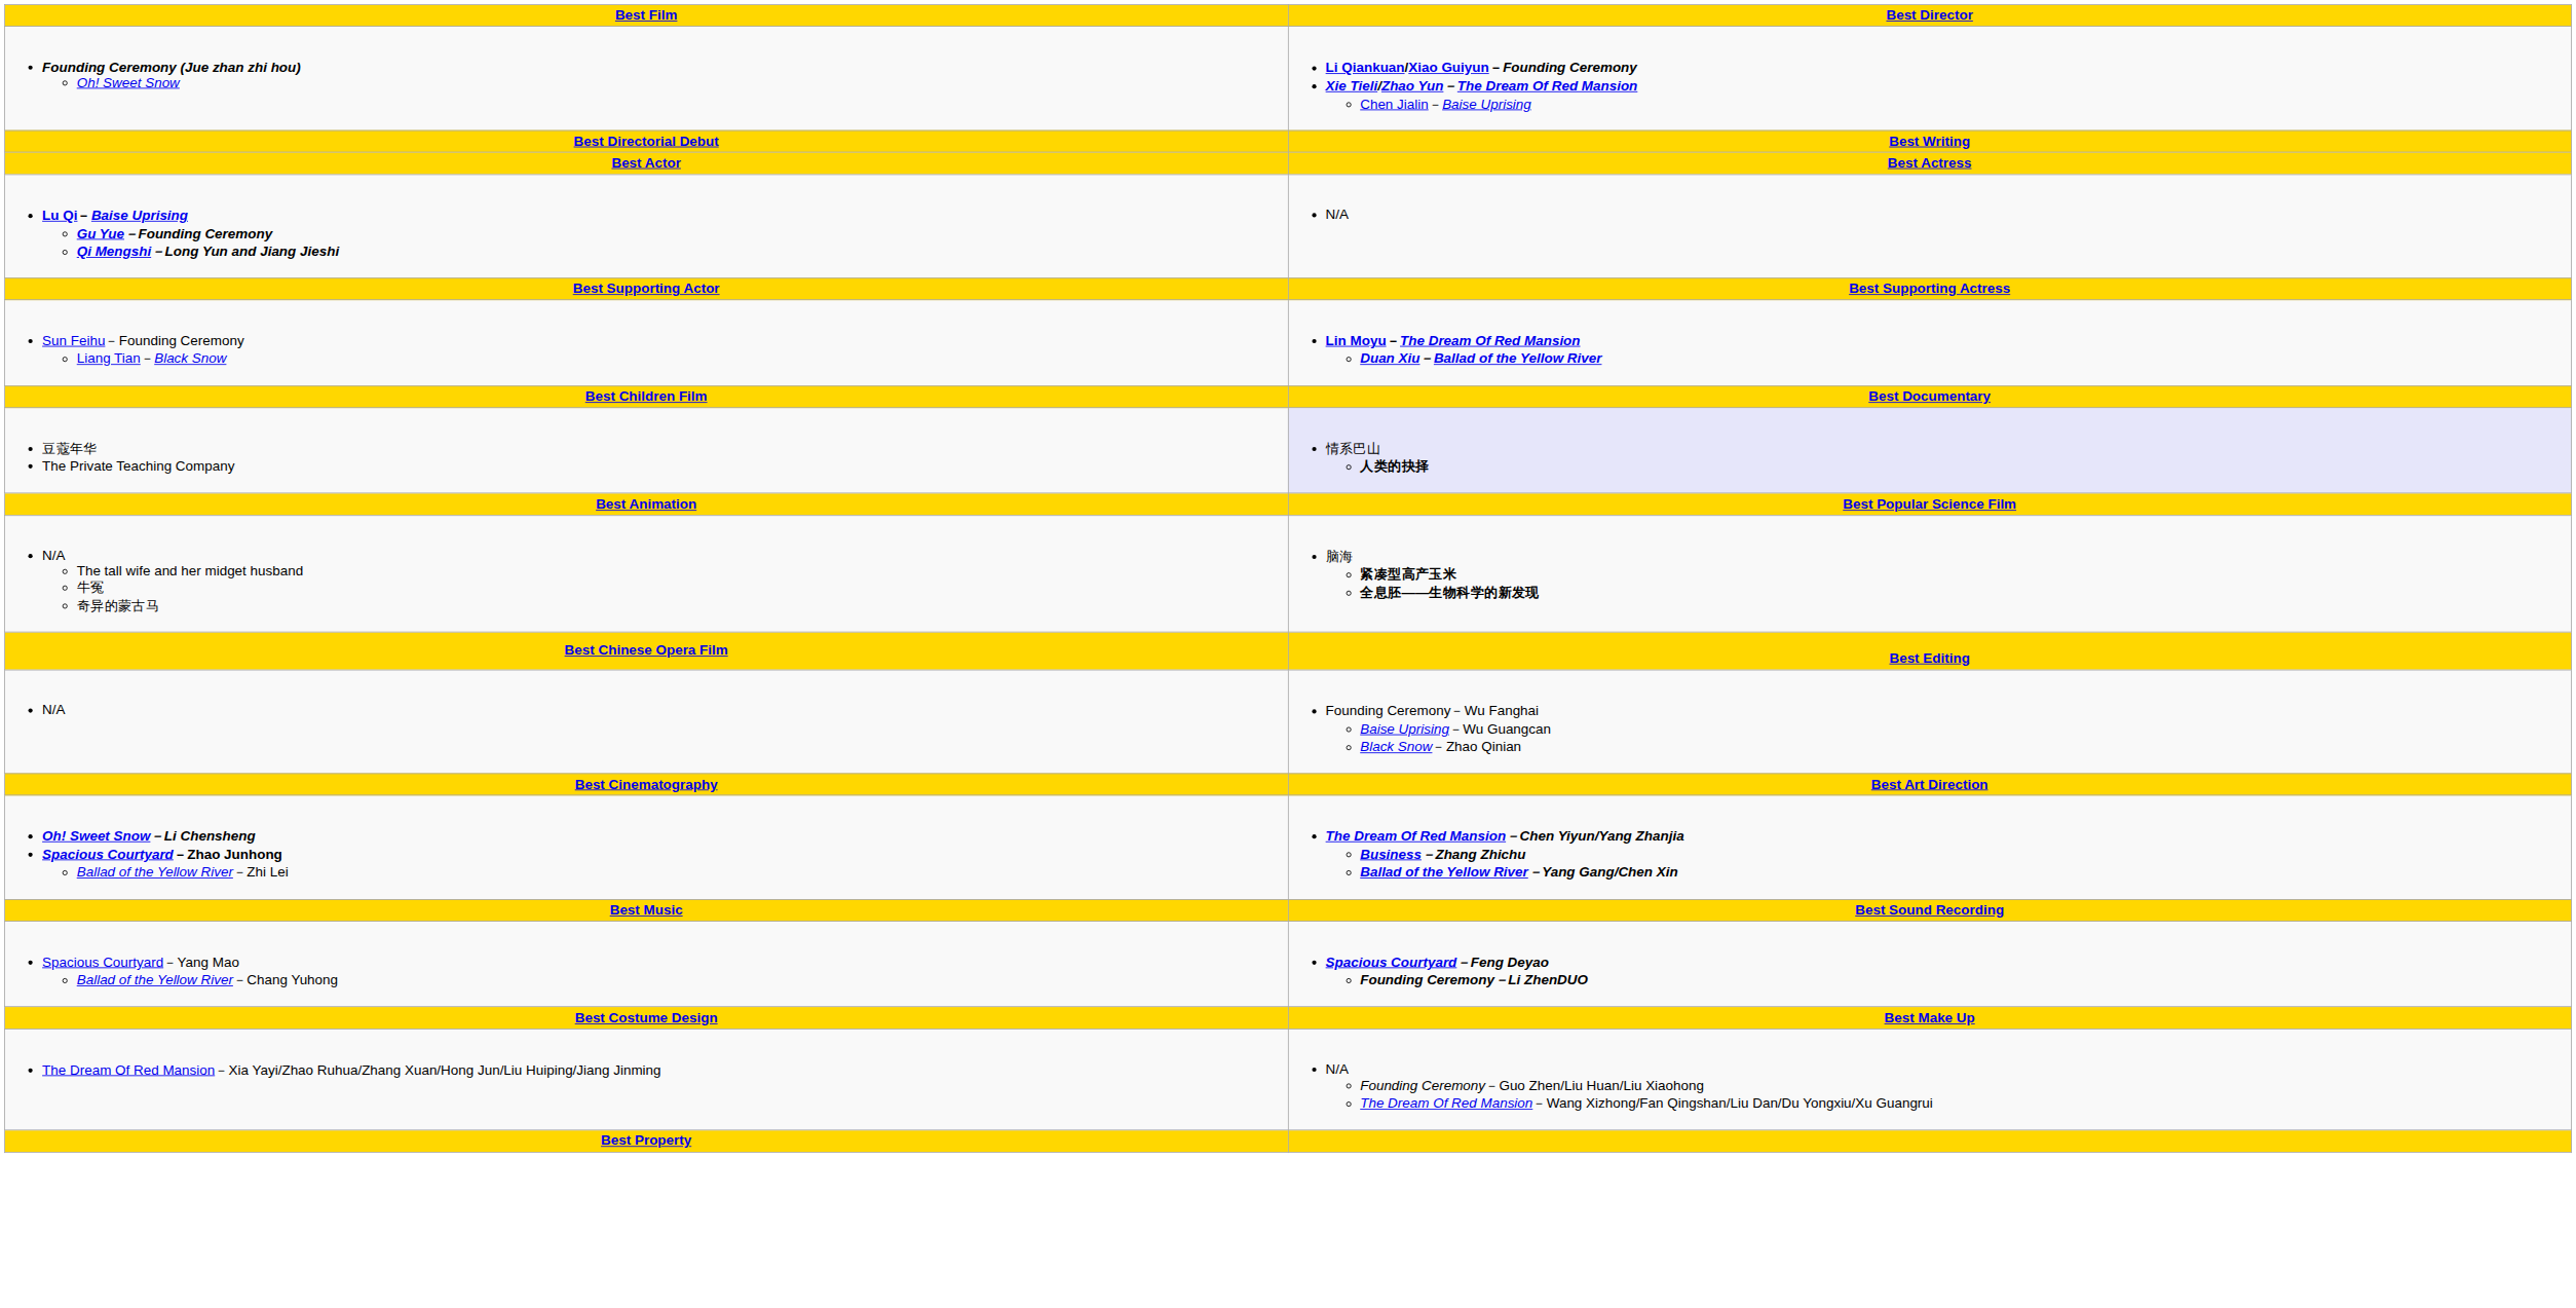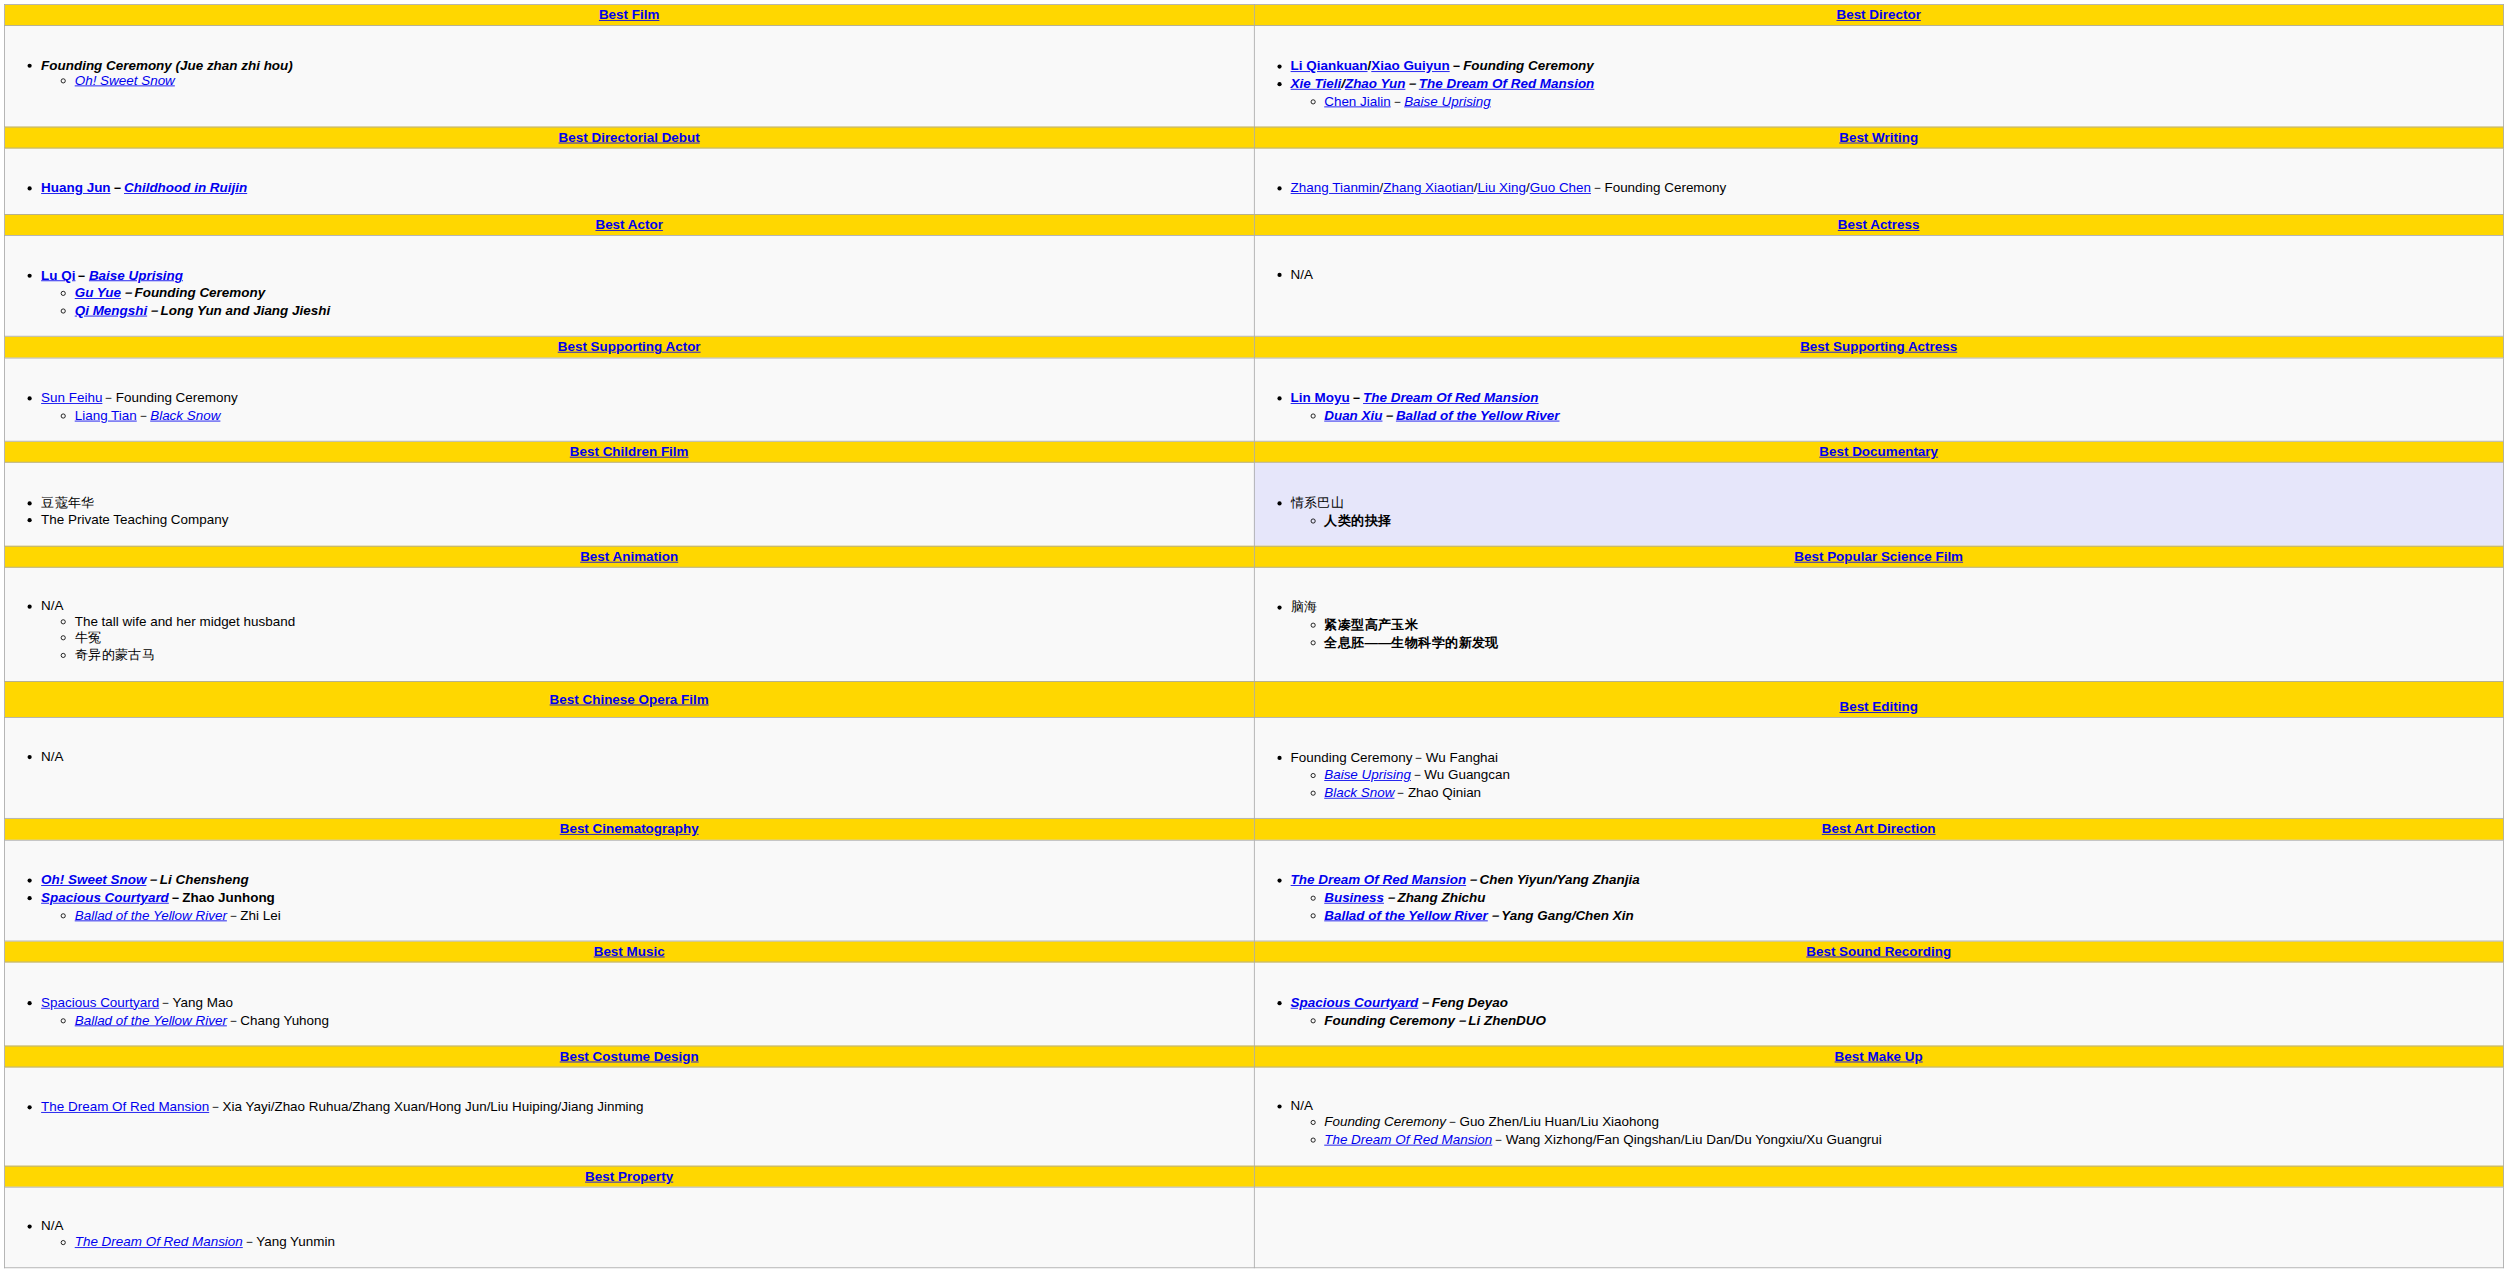+ row: Huang Jun－Childhood in Ruijin | Zhang Tianmin/Zhang Xiaotian/Liu Xing/Guo Chen－Founding Ceremony
+ row: N/A The Dream Of Red Mansion－Yang Yunmin
